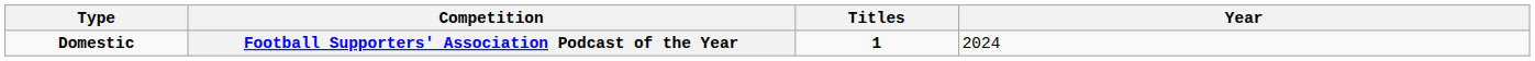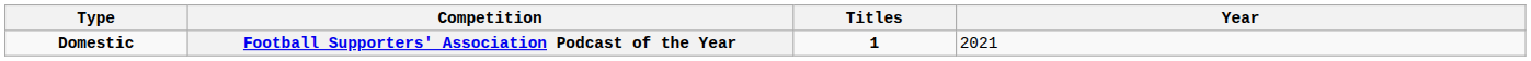Football Supporters' Association Podcast of the Year | Year: 2024 -> 2021
